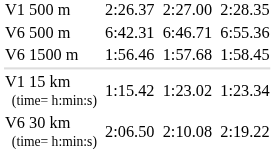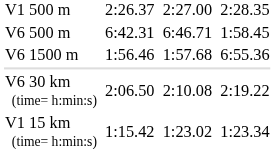V6 500 m | column 7: 6:55.36 -> 1:58.45
V6 1500 m | column 7: 1:58.45 -> 6:55.36
rows swapped: V1 15 km (time= h:min:s) <-> V6 30 km (time= h:min:s)
